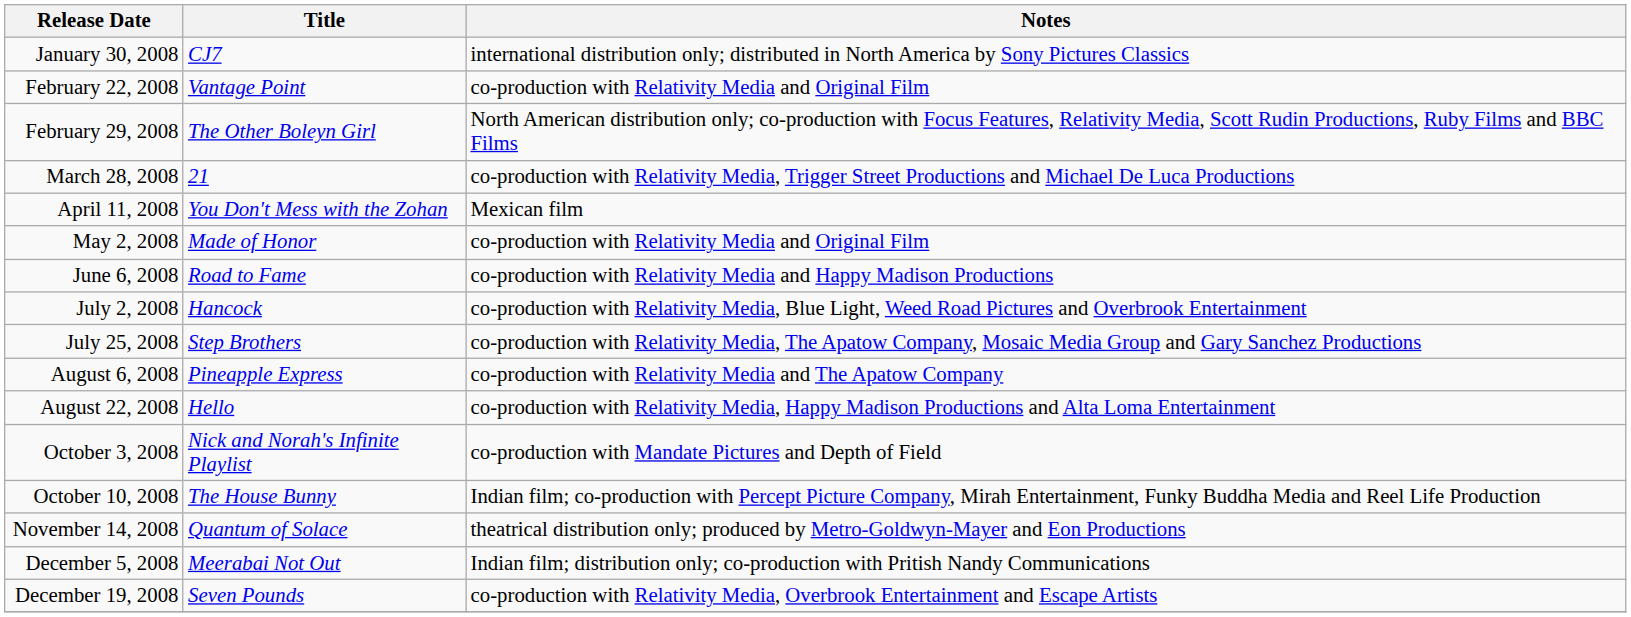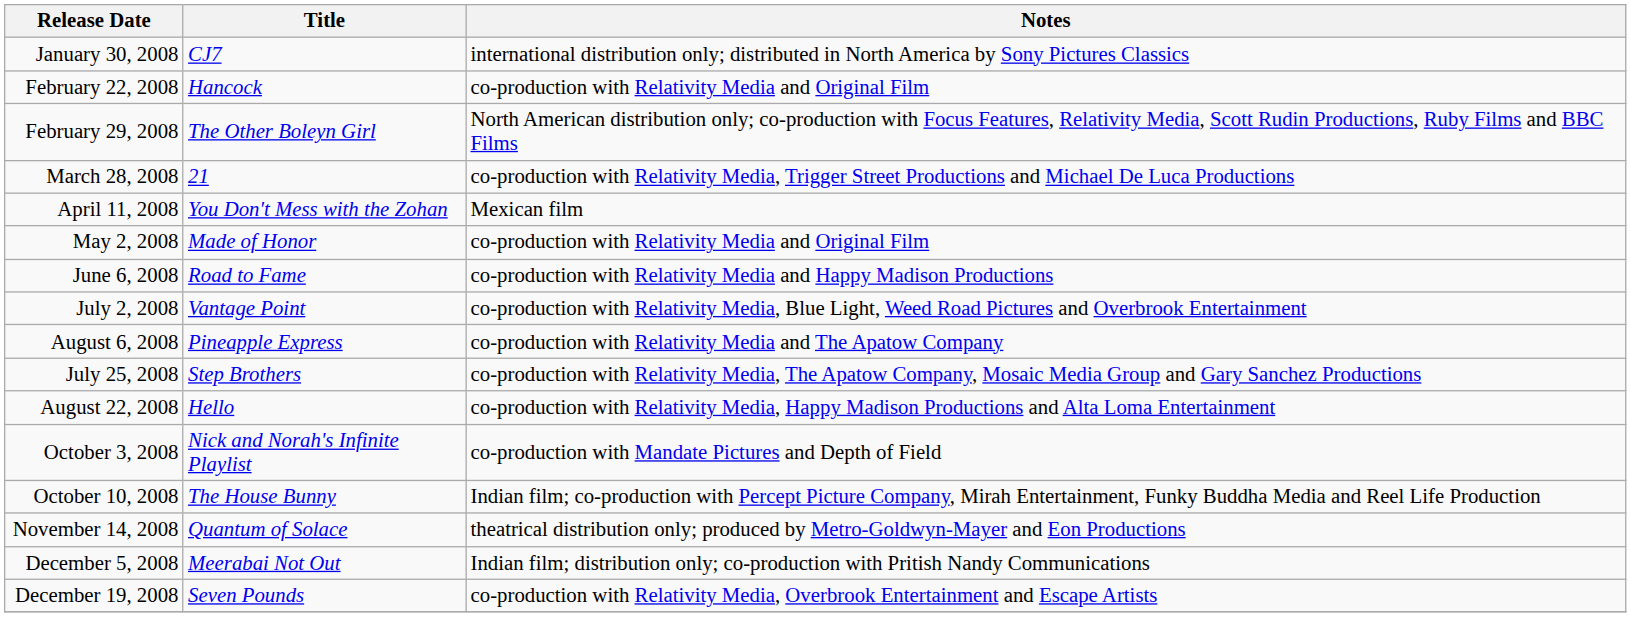February 22, 2008 | Title: Vantage Point -> Hancock
July 2, 2008 | Title: Hancock -> Vantage Point
rows swapped: July 25, 2008 <-> August 6, 2008
